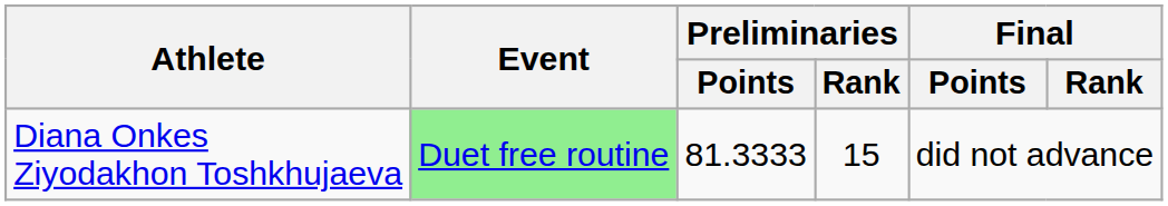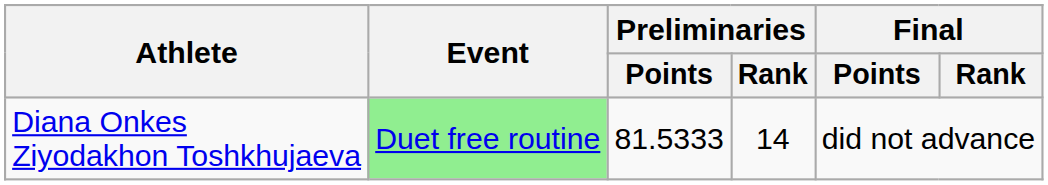Diana Onkes Ziyodakhon Toshkhujaeva | Preliminaries / Points: 81.3333 -> 81.5333
Diana Onkes Ziyodakhon Toshkhujaeva | Preliminaries / Rank: 15 -> 14
